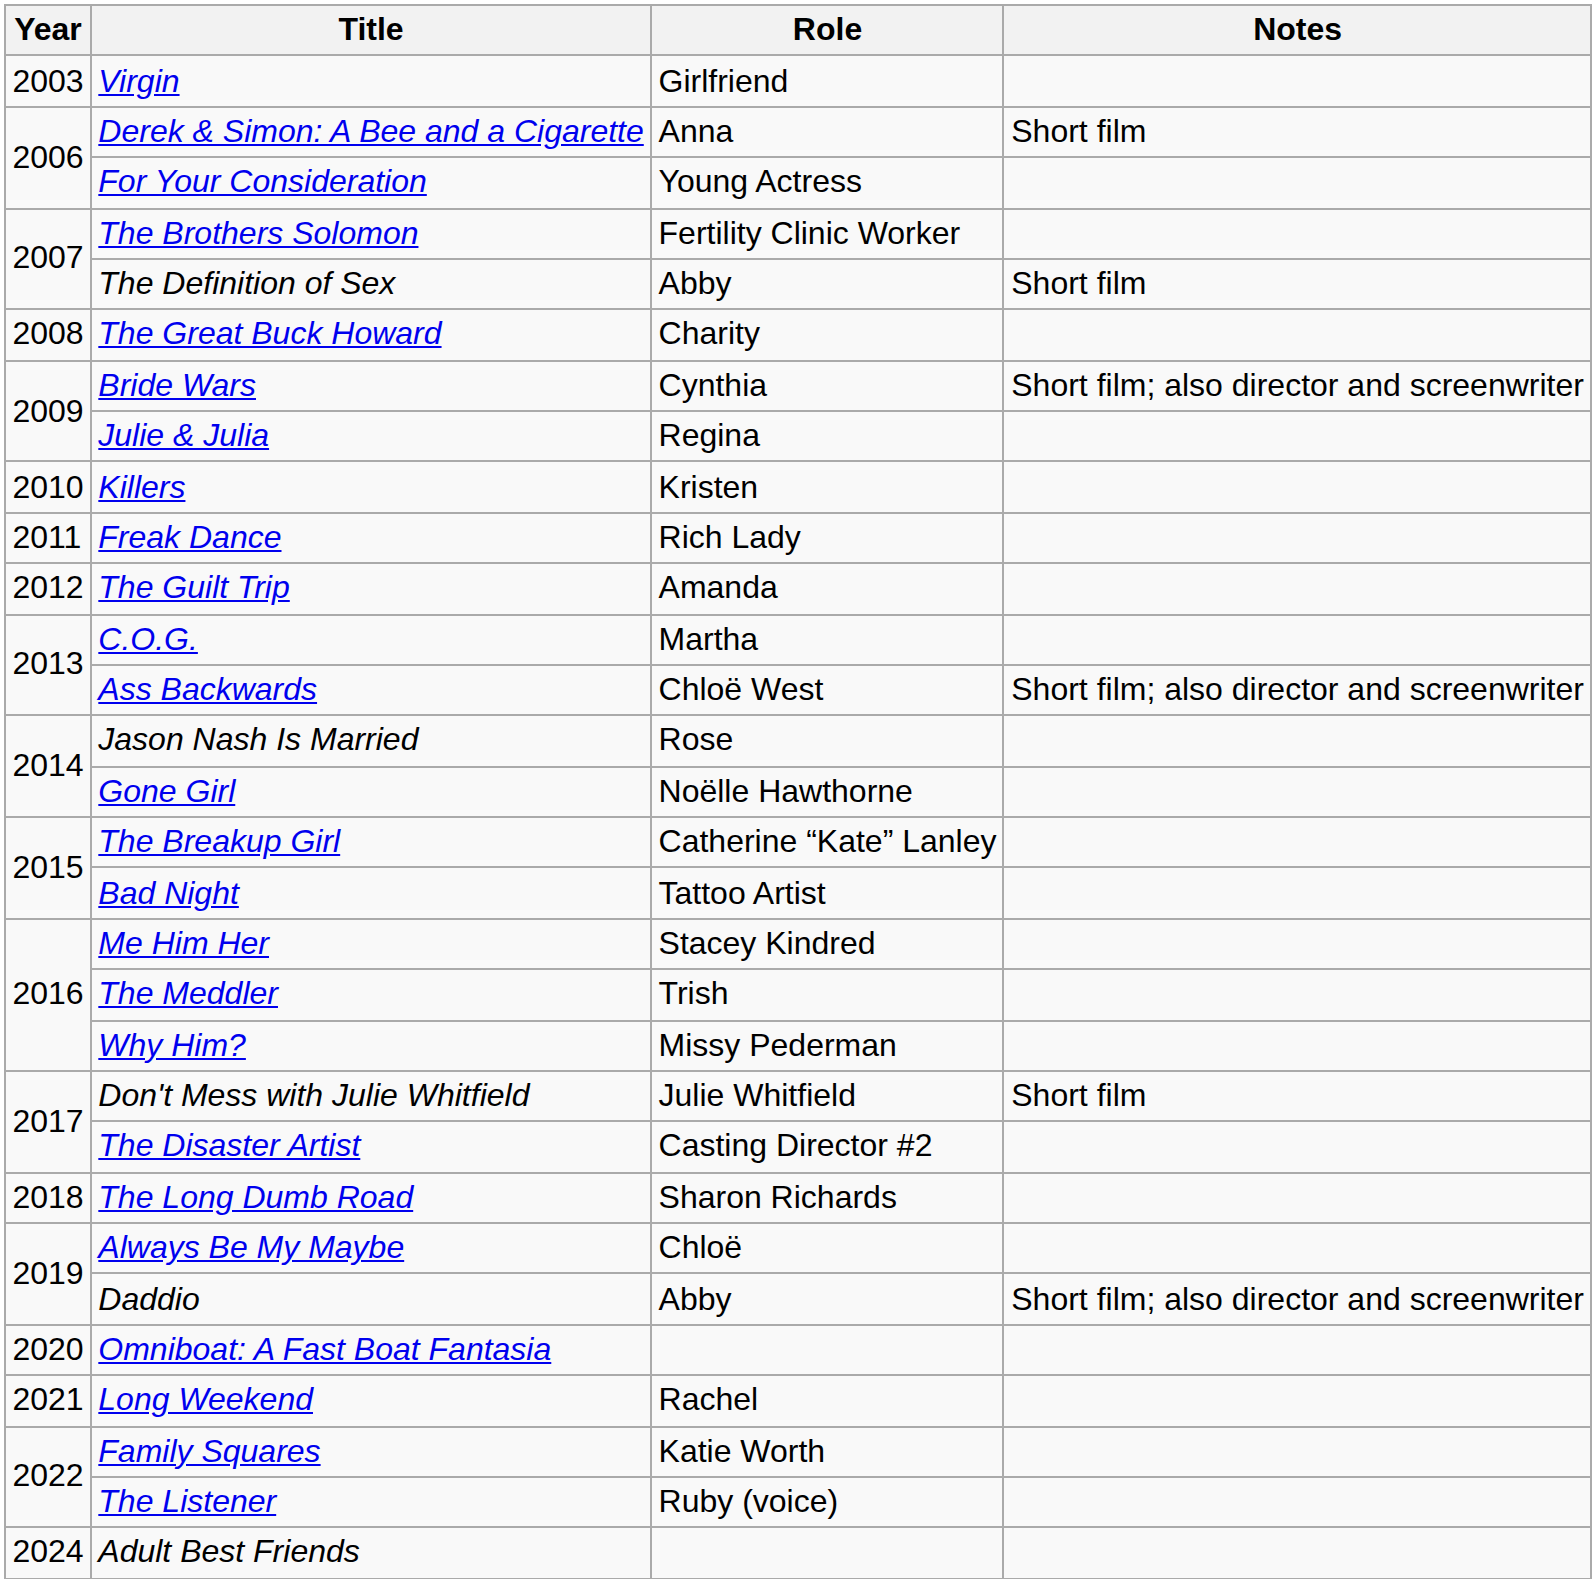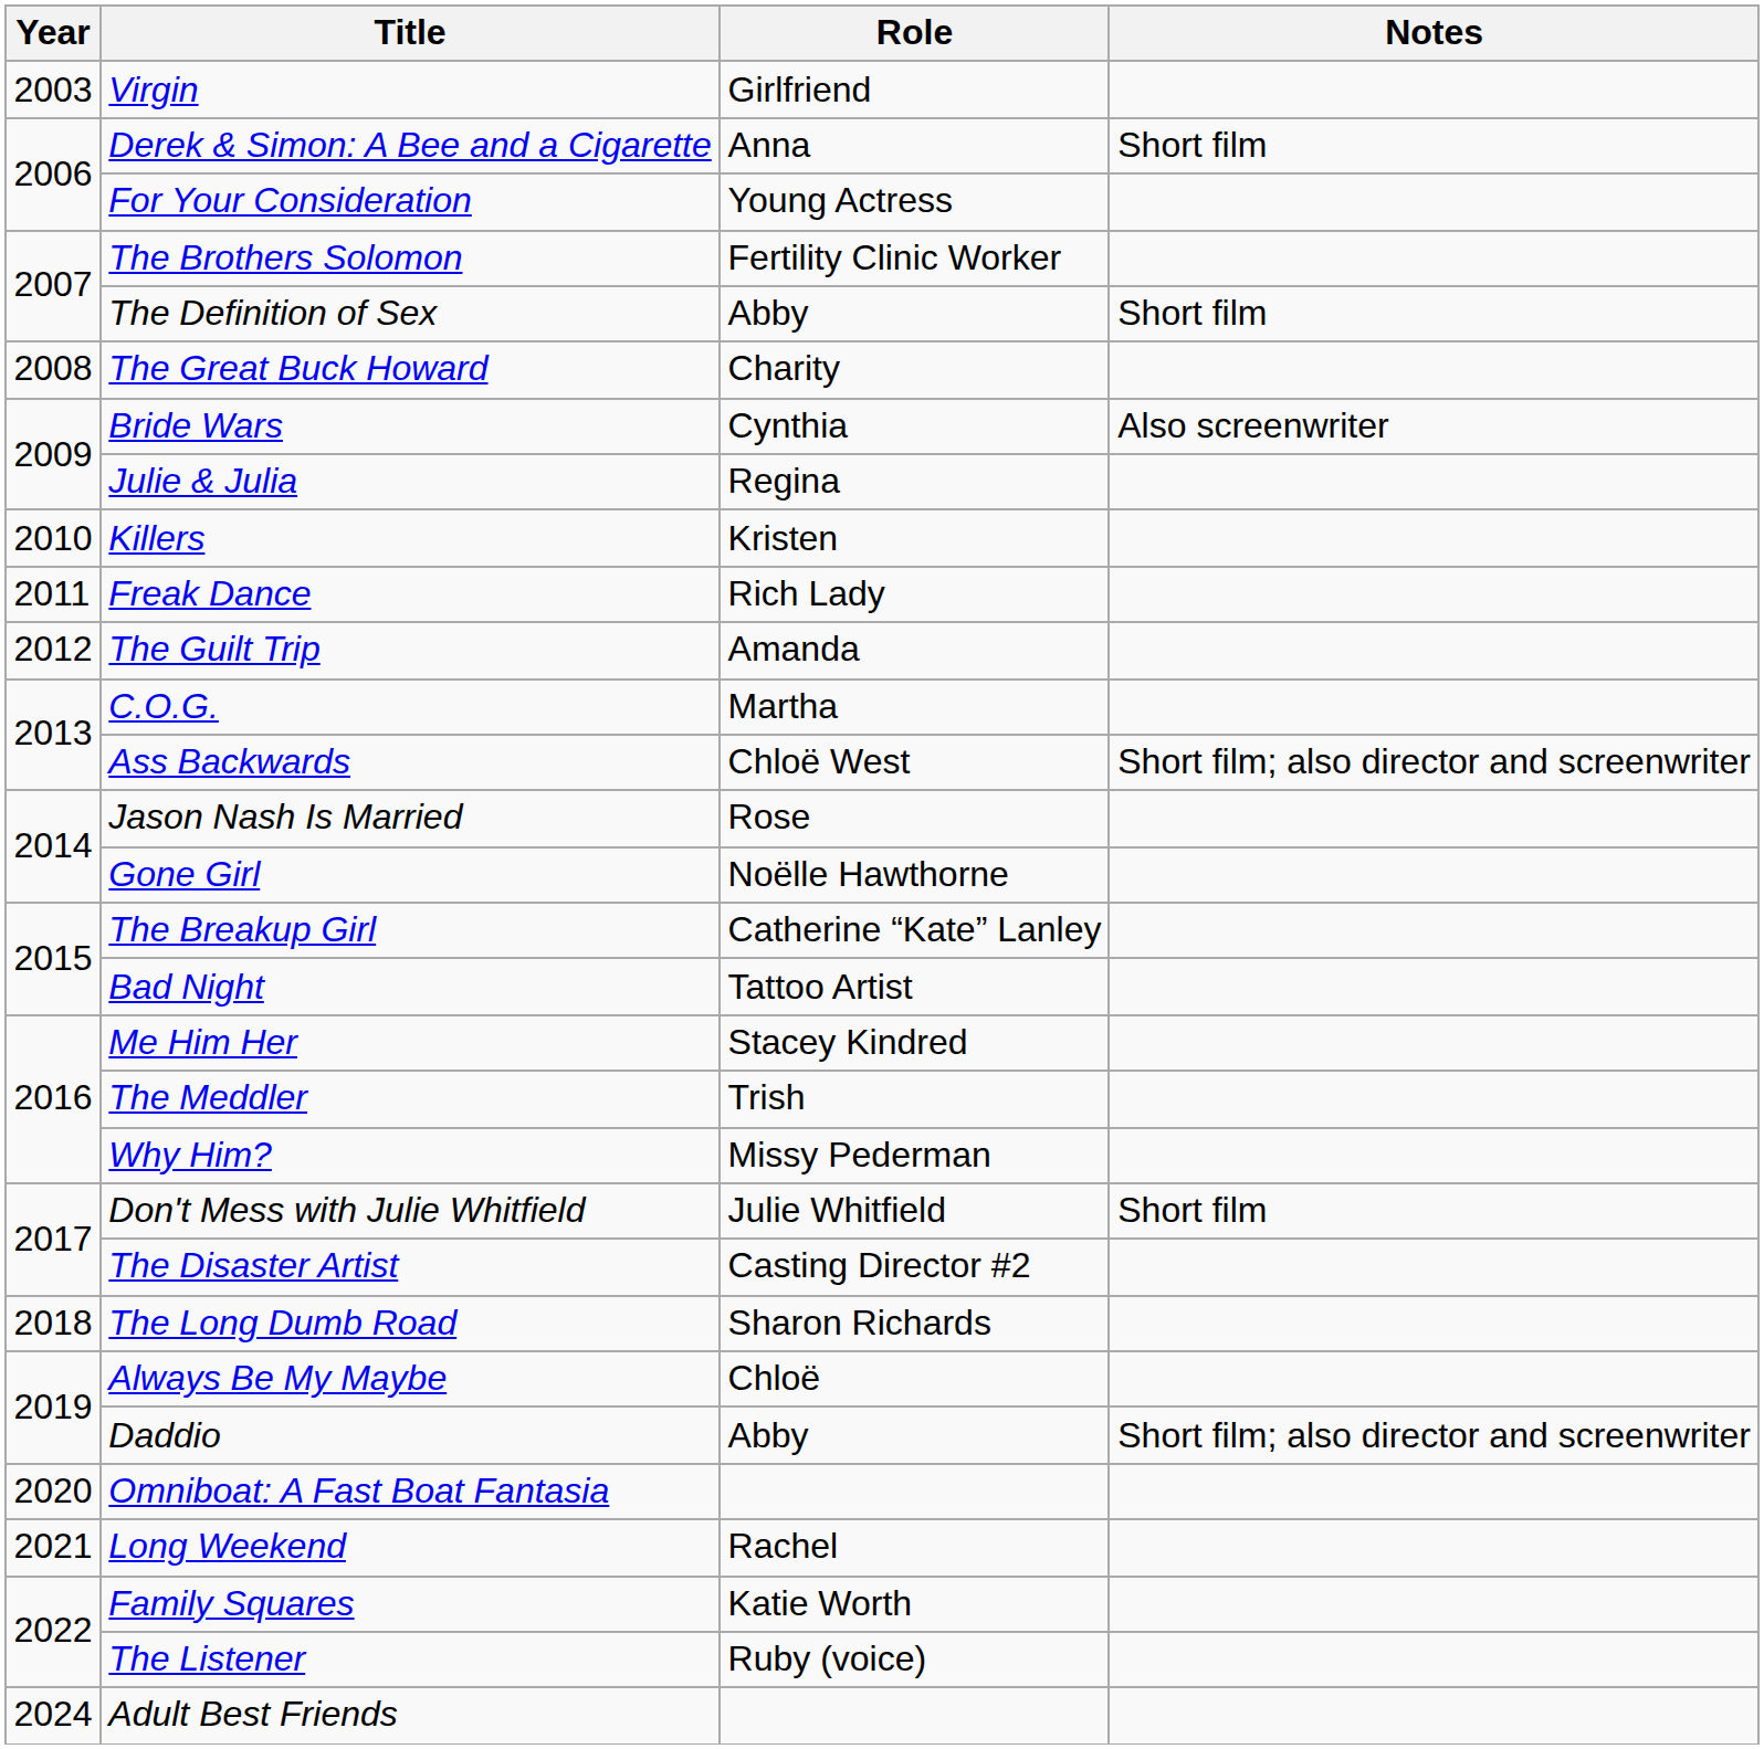Bride Wars | Notes: Short film; also director and screenwriter -> Also screenwriter
